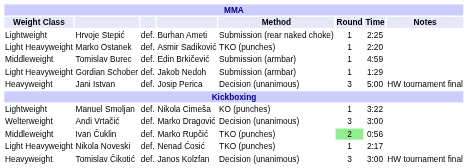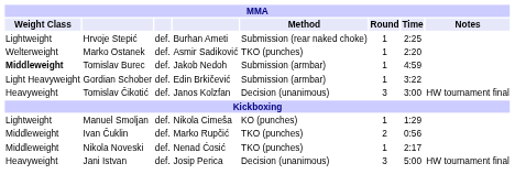Marko Ostanek | Weight Class: Light Heavyweight -> Welterweight
Tomislav Burec | Weight Class: normal -> bold
Tomislav Burec | column 4: Edin Brkičević -> Jakob Nedoh
Gordian Schober | column 4: Jakob Nedoh -> Edin Brkičević
Gordian Schober | Time: 1:29 -> 3:22
rows swapped: Jani Istvan <-> Tomislav Čikotić
Manuel Smoljan | Time: 3:22 -> 1:29
- row: Welterweight | Andi Vrtačić | def. | Marko Dragović | Decision (unanimous) | 3 | 3:00
Ivan Čuklin | Round: lightgreen background -> no background
Nikola Noveski | Weight Class: Light Heavyweight -> Middleweight
